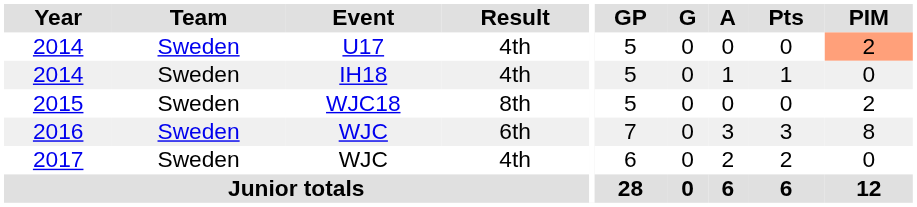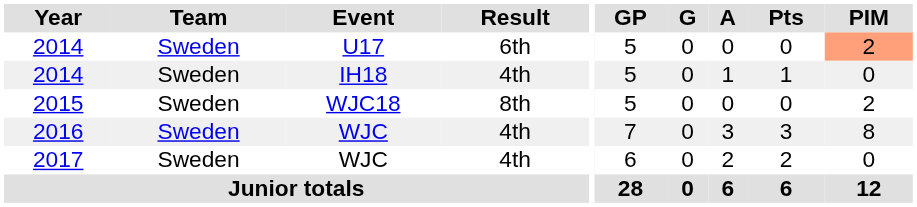2014 / U17 | Result: 4th -> 6th
2016 | Result: 6th -> 4th
